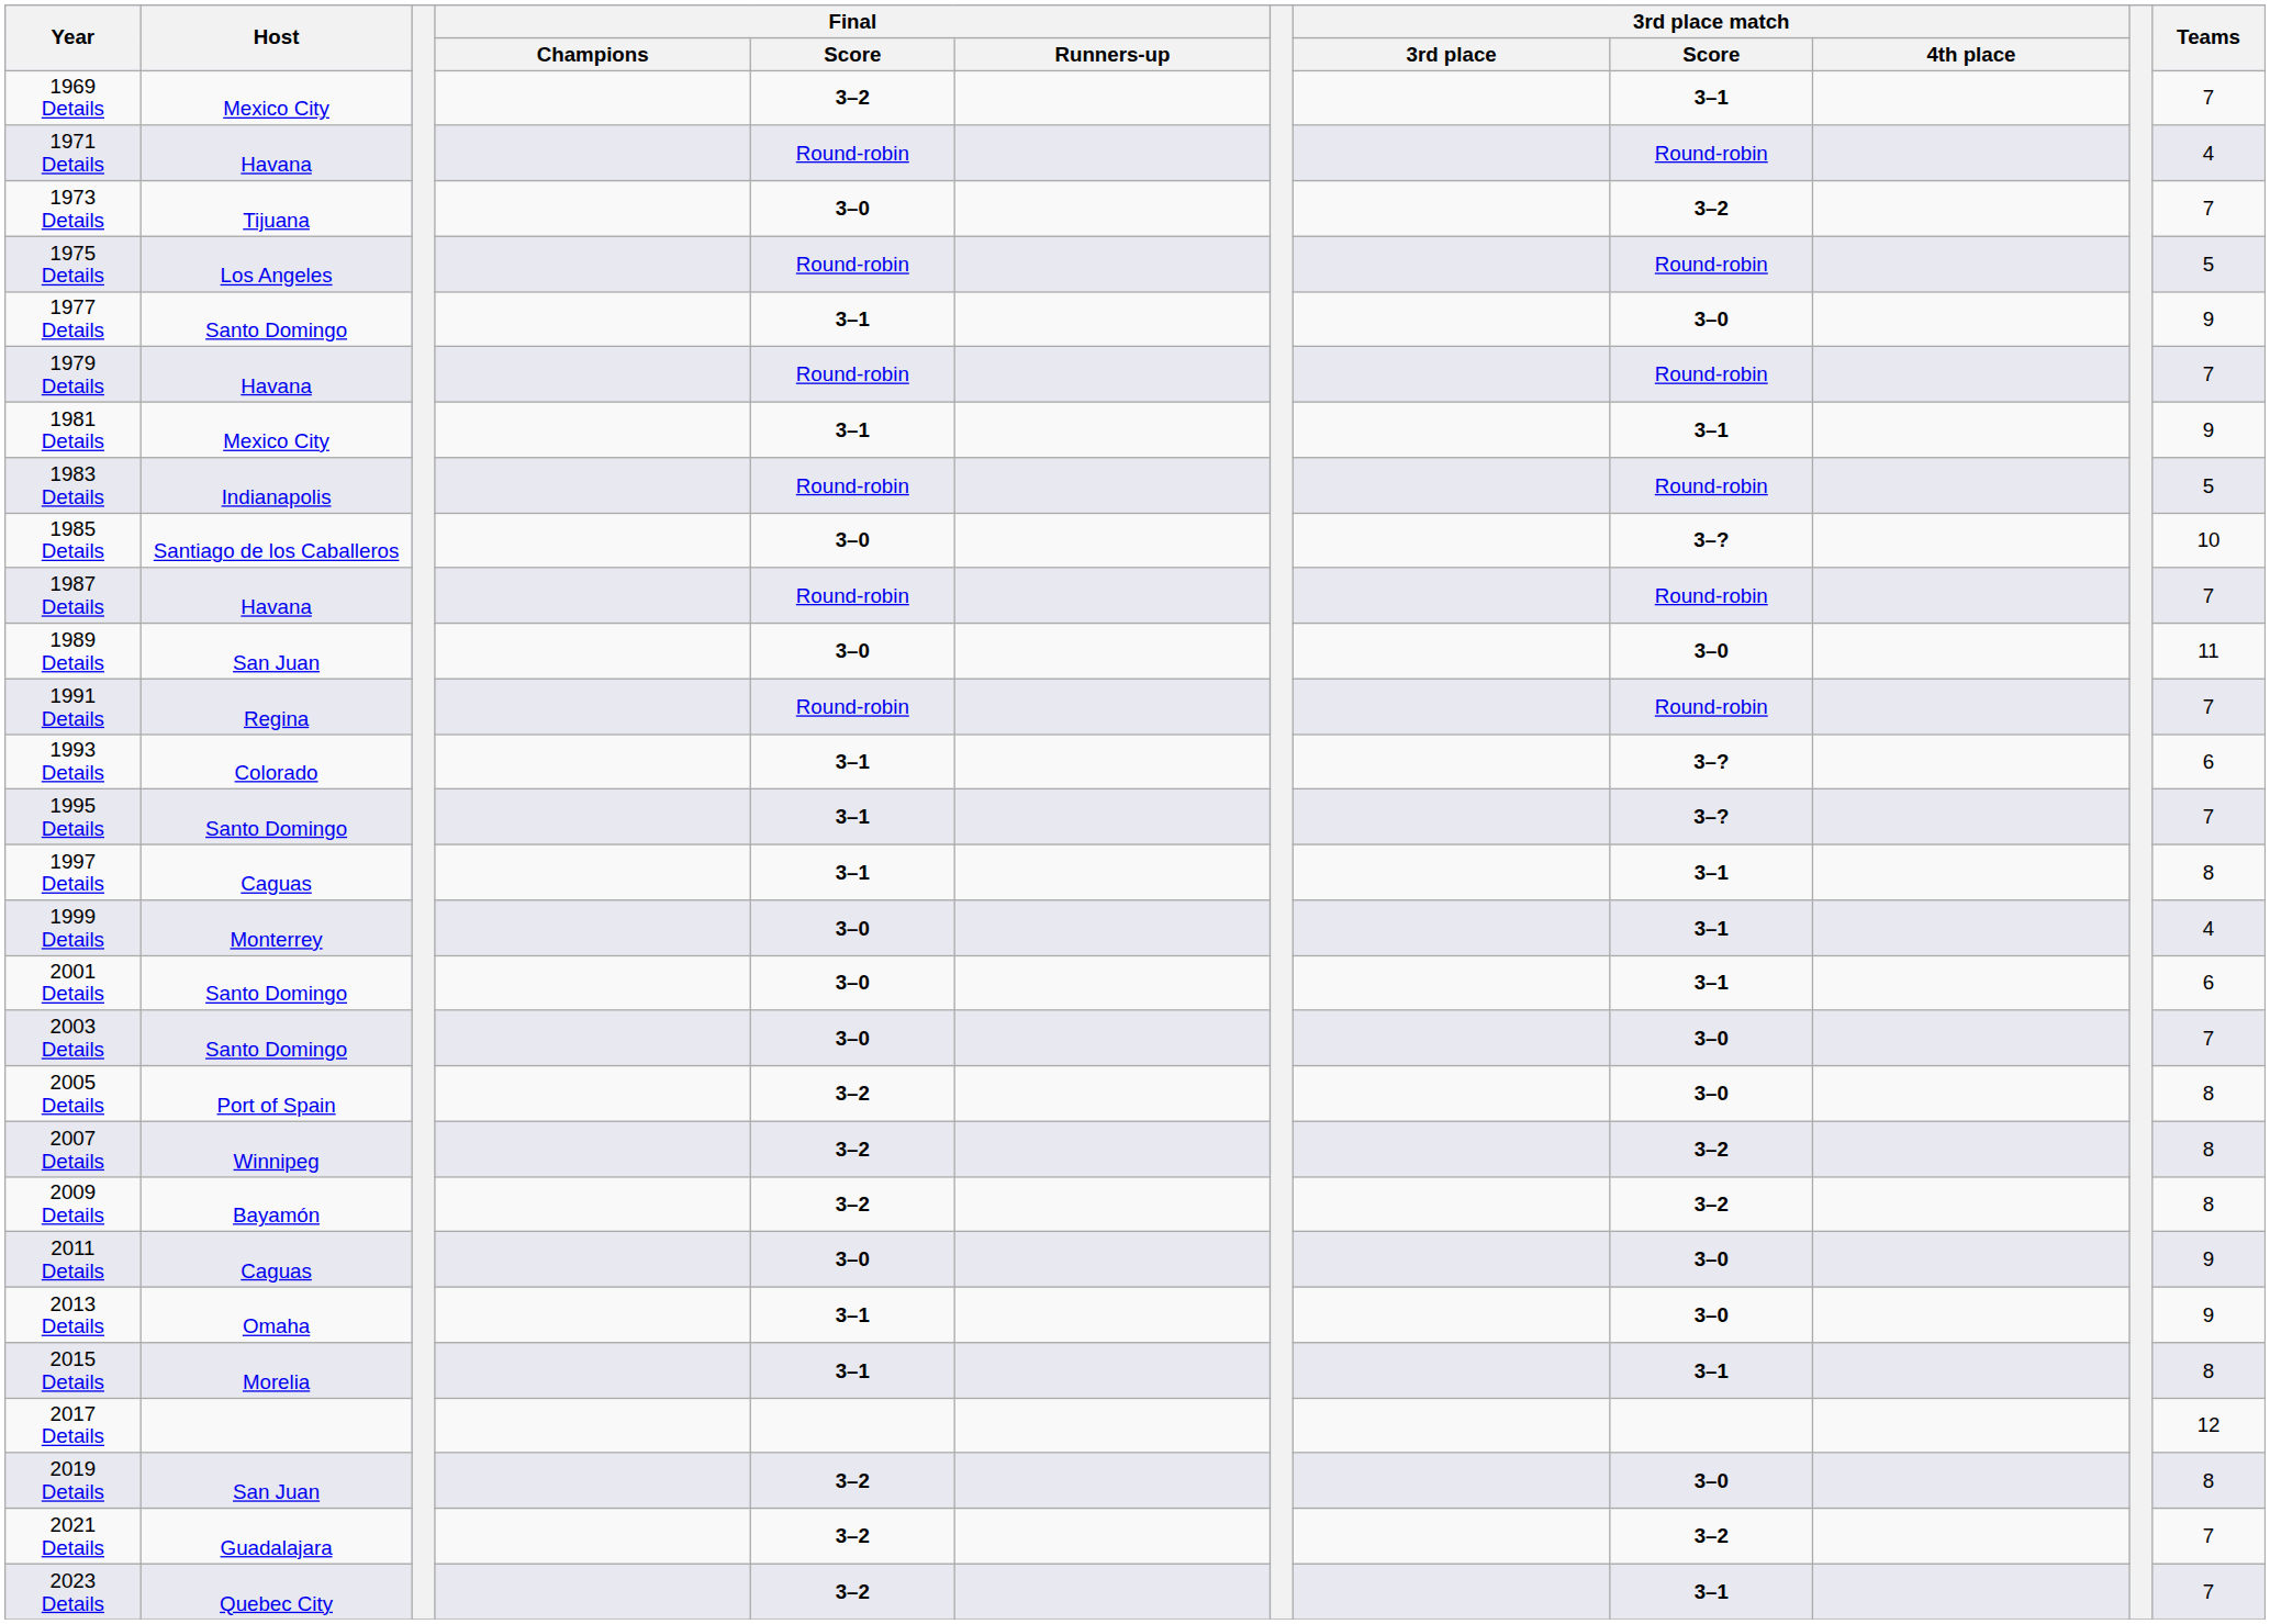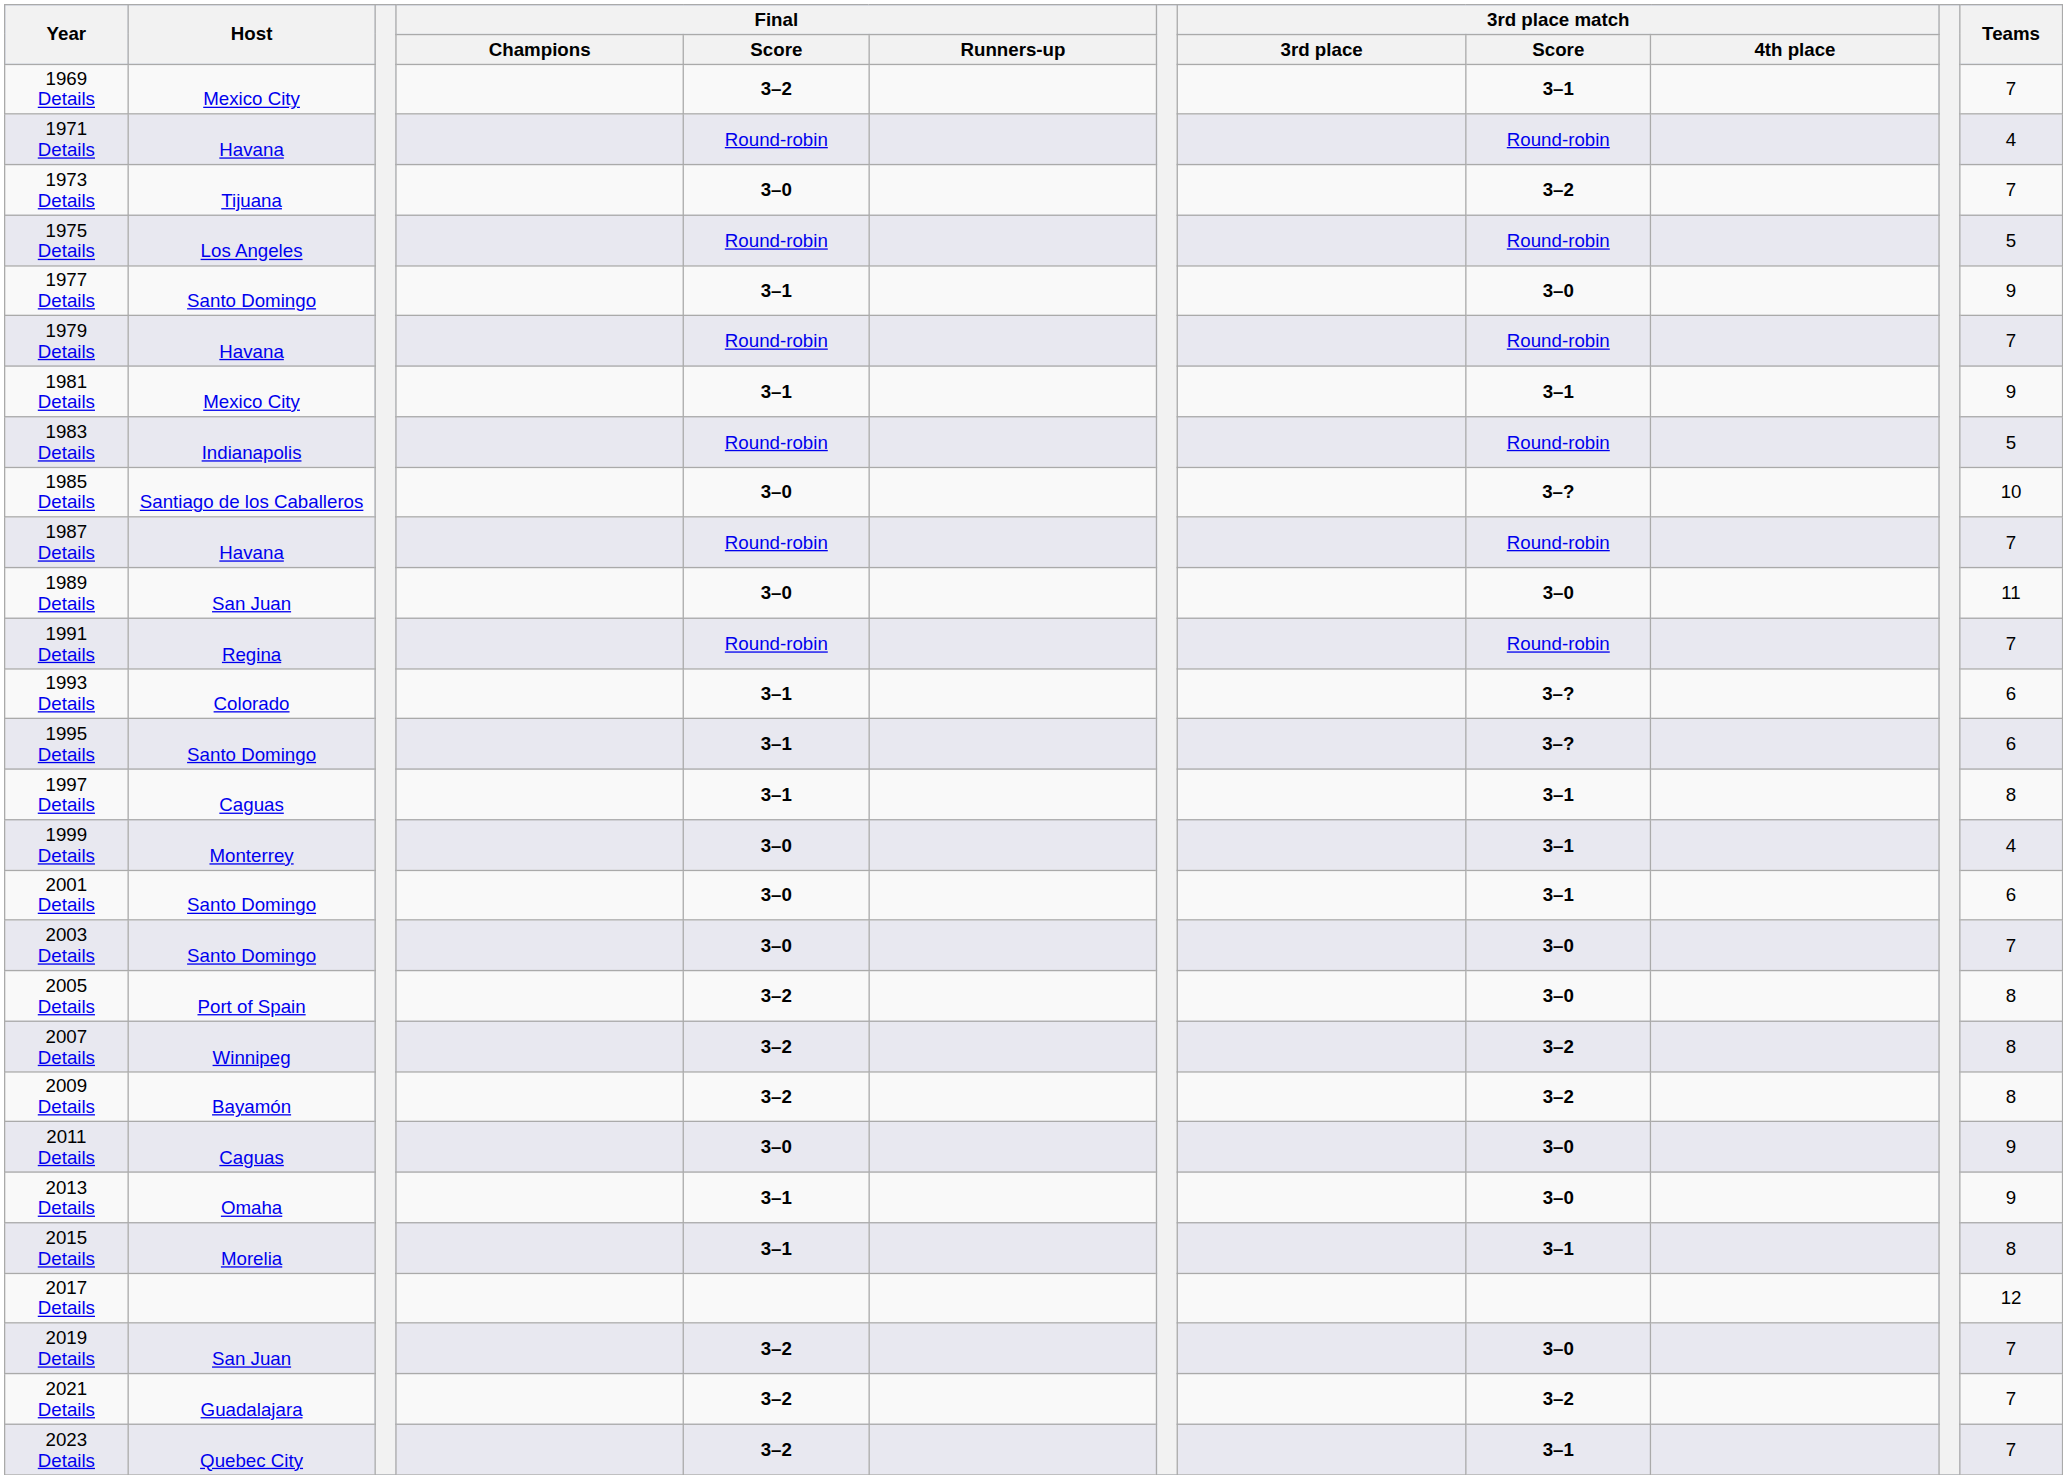1995 Details | Teams: 7 -> 6
2019 Details | Teams: 8 -> 7
